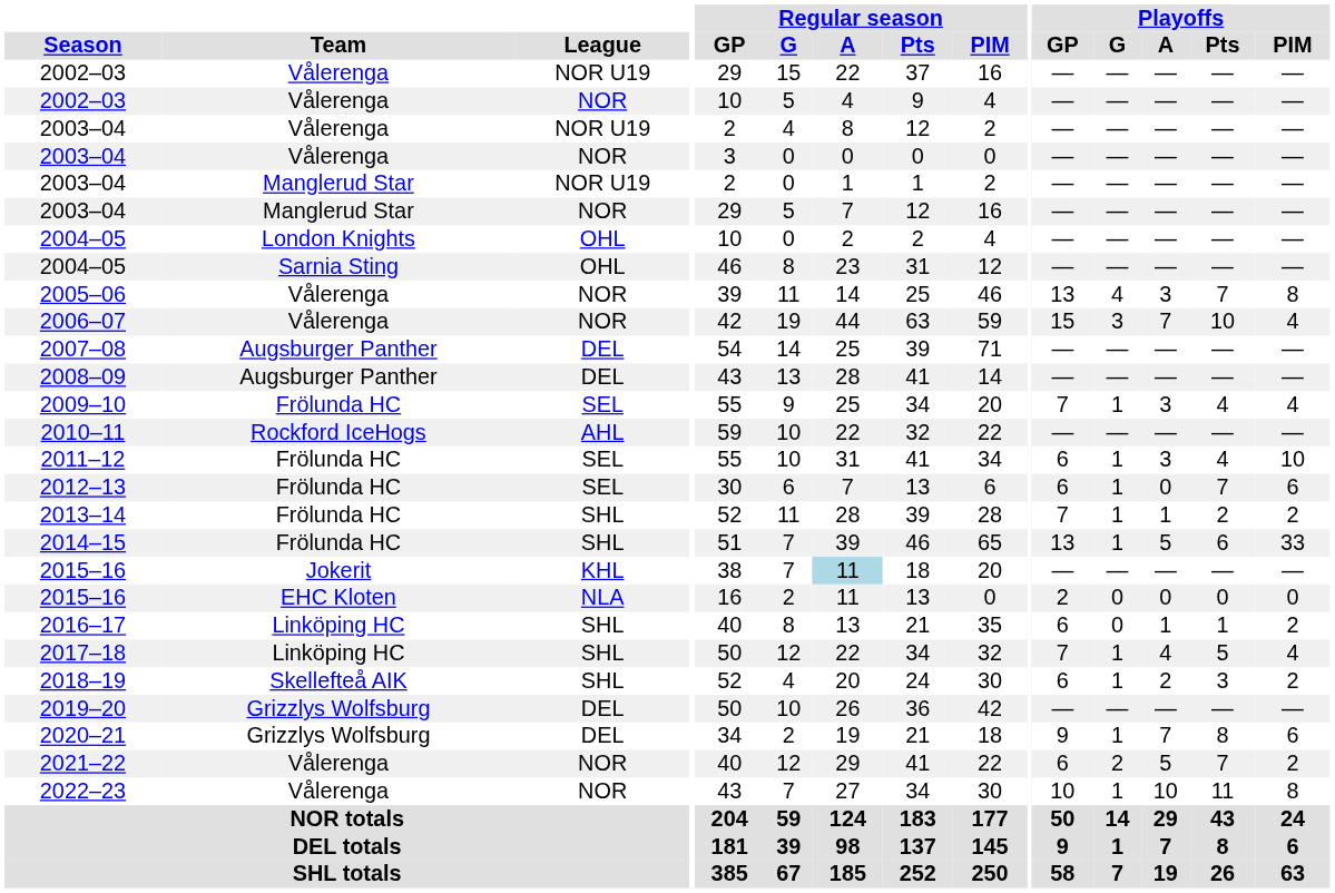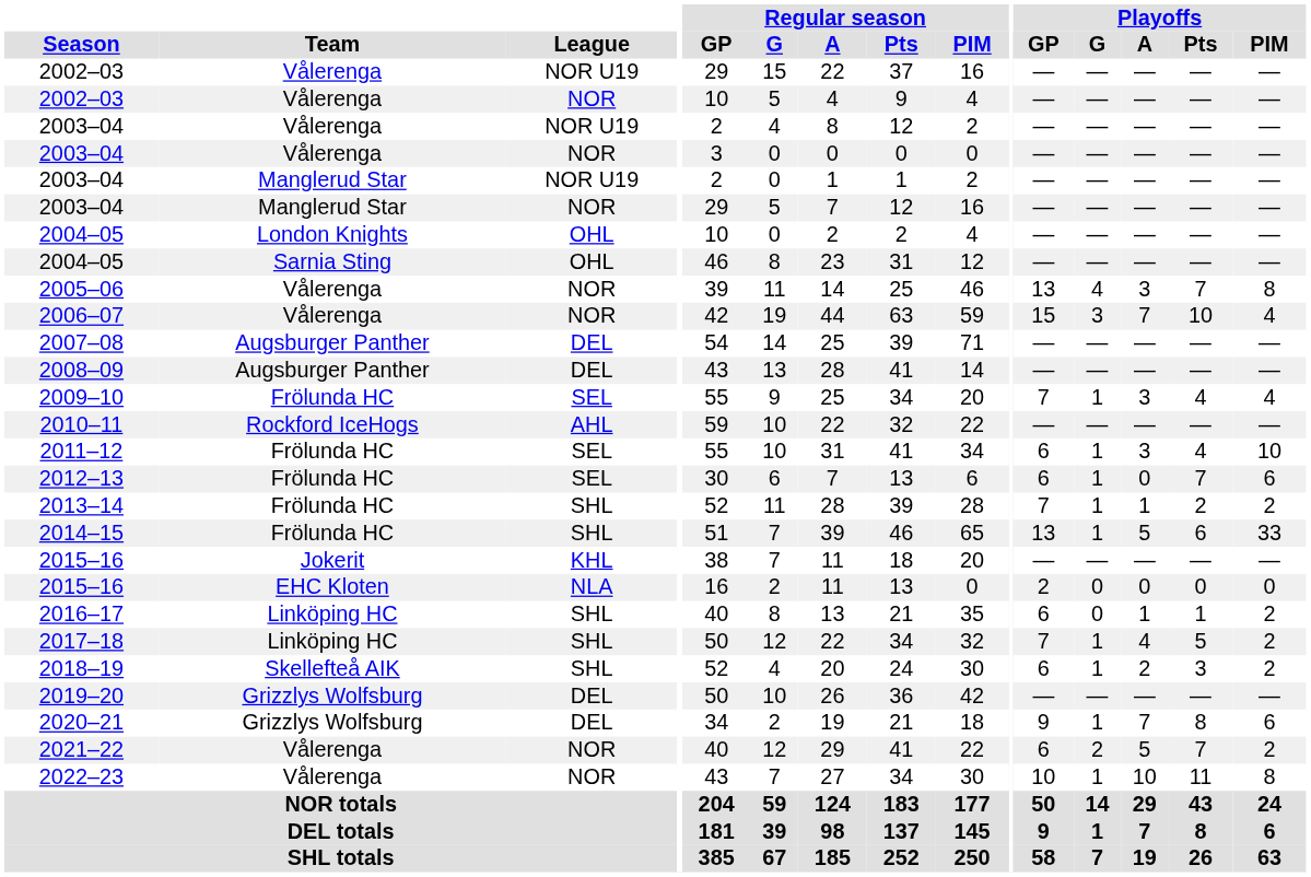2015–16 / Jokerit | Regular season / A: lightblue background -> no background
2017–18 | Playoffs / PIM: 4 -> 2
